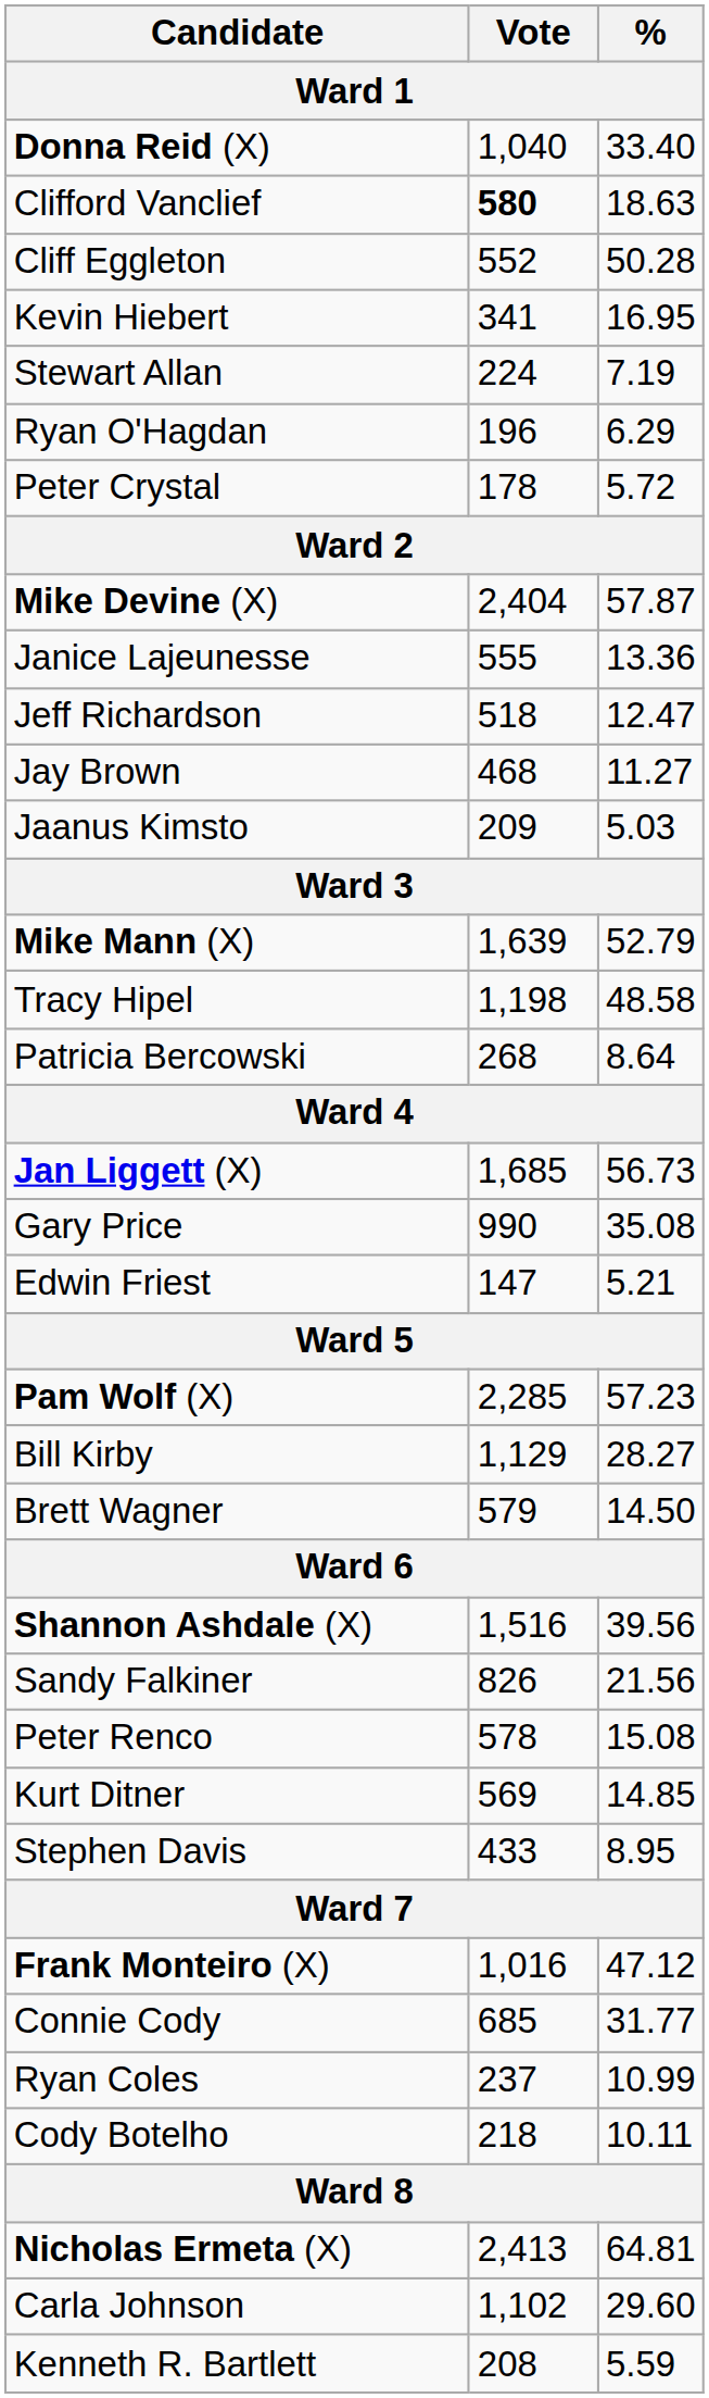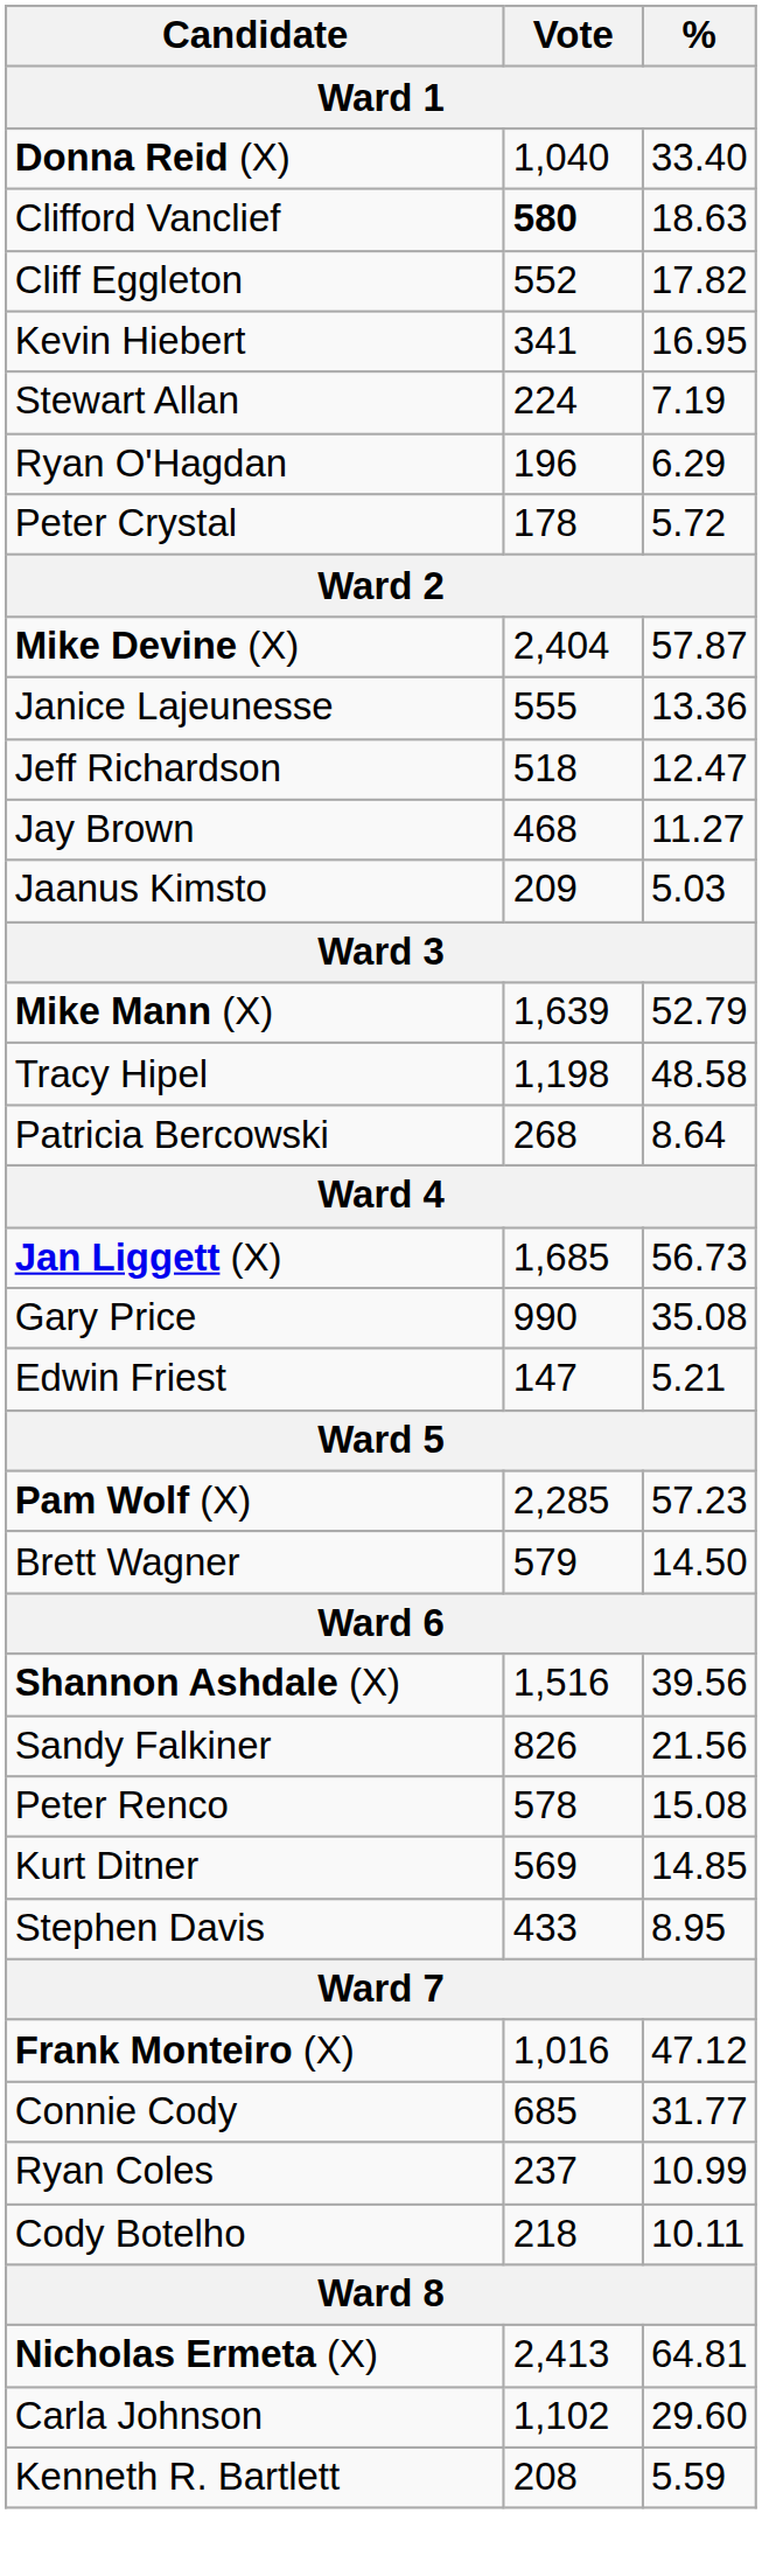Cliff Eggleton | %: 50.28 -> 17.82
- row: Bill Kirby | 1,129 | 28.27
